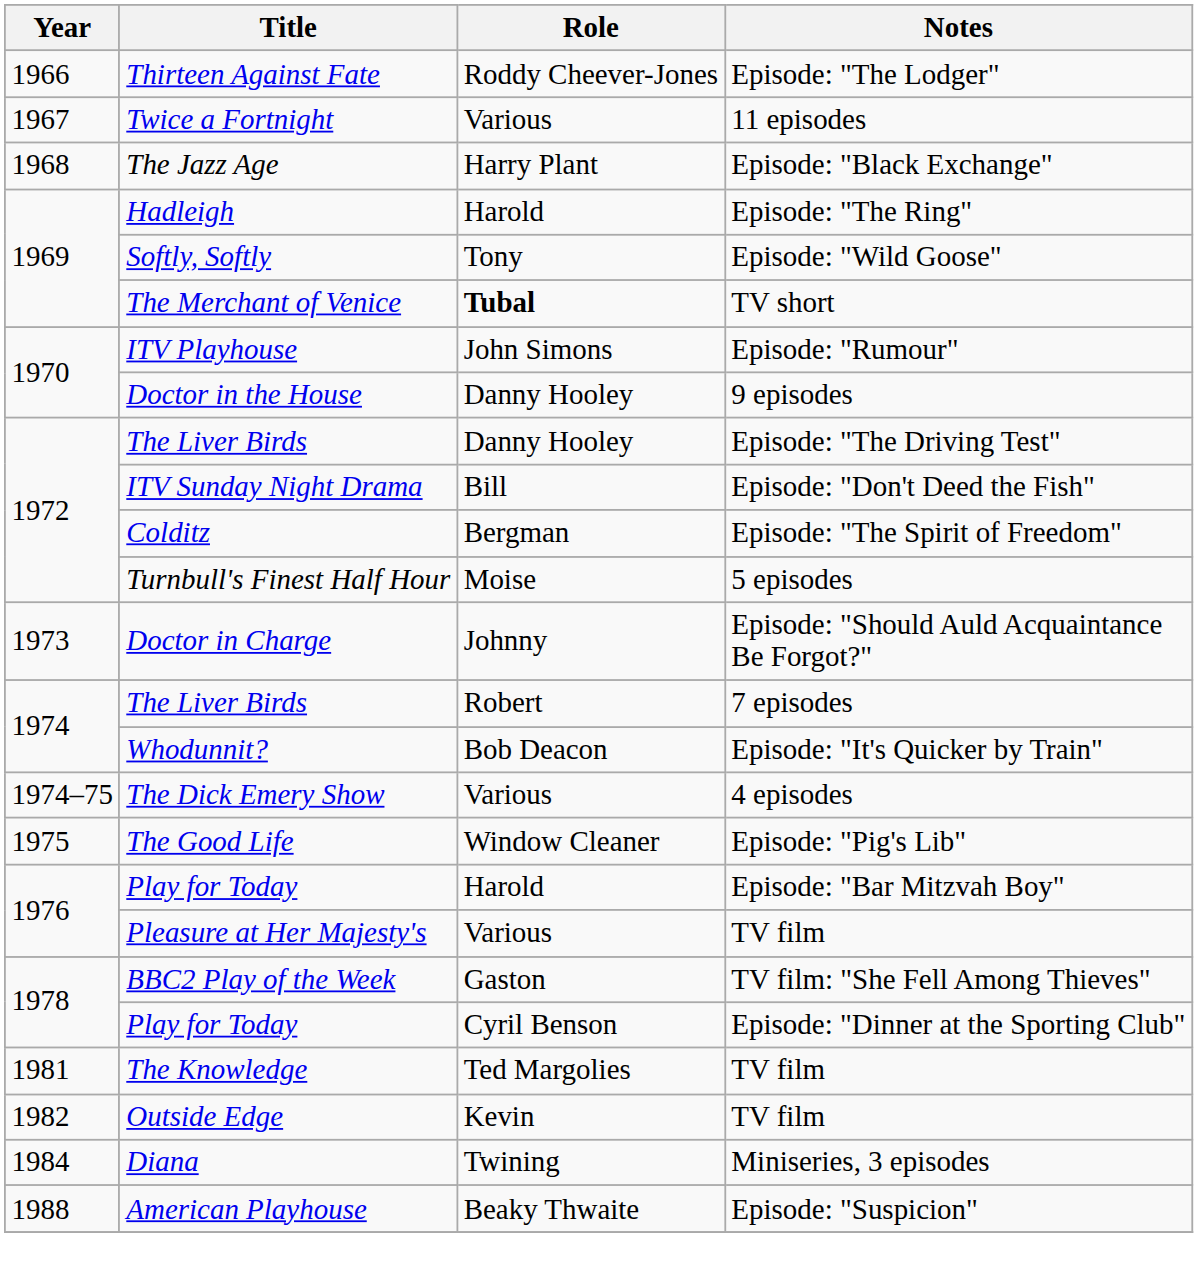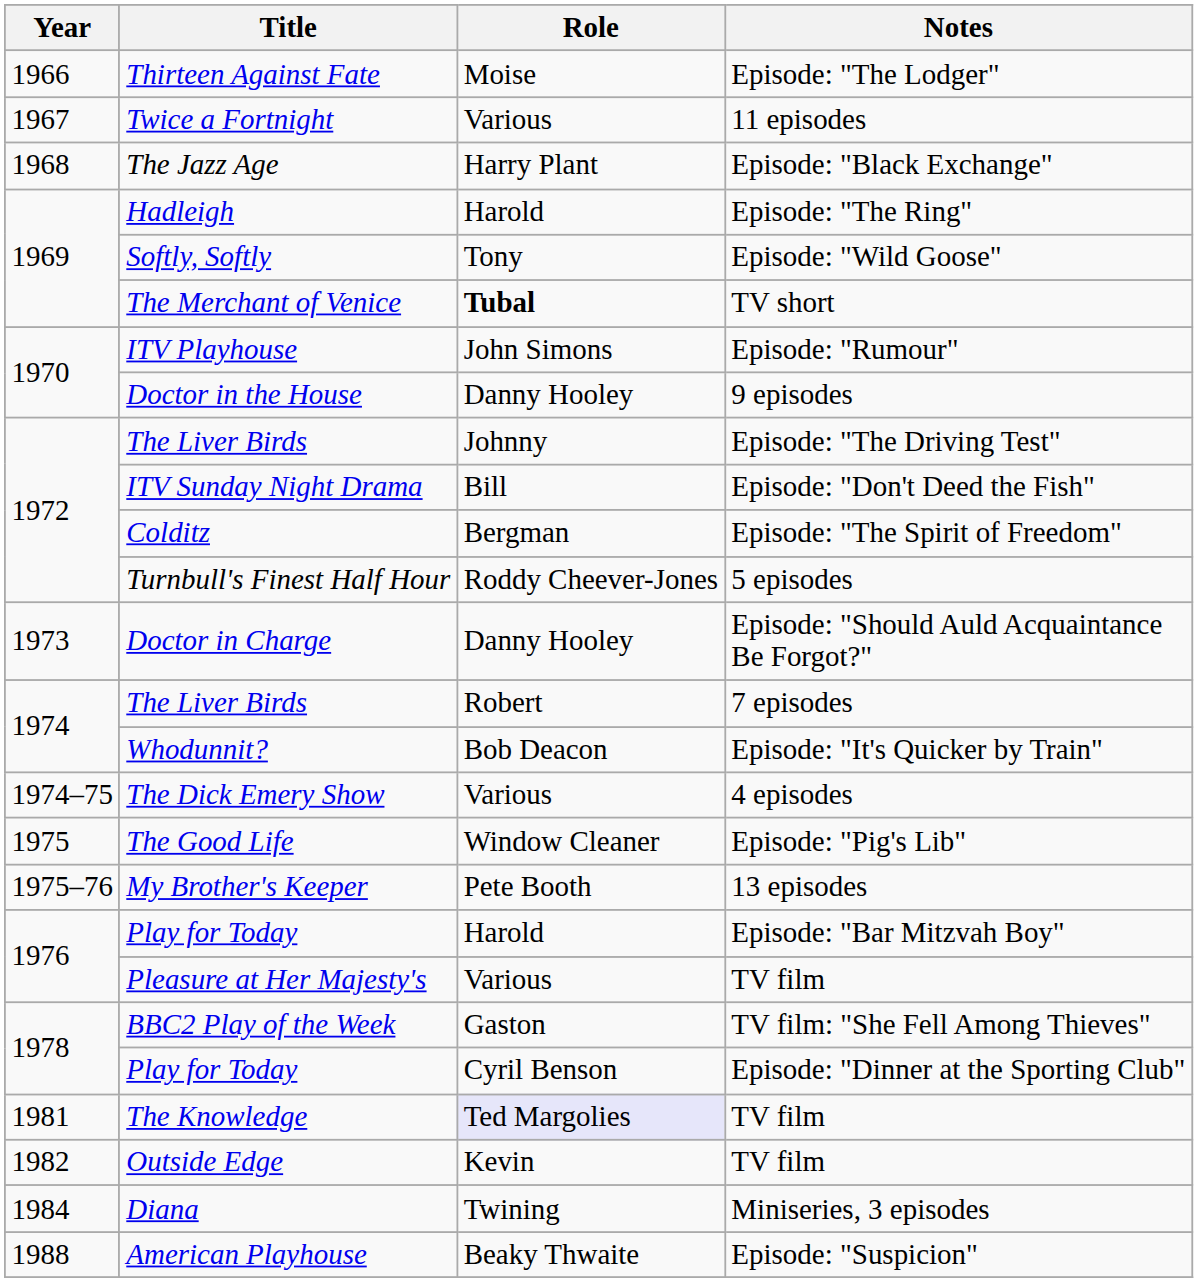Thirteen Against Fate | Role: Roddy Cheever-Jones -> Moise
The Liver Birds / Episode: "The Driving Test" | Role: Danny Hooley -> Johnny
Turnbull's Finest Half Hour | Role: Moise -> Roddy Cheever-Jones
Doctor in Charge | Role: Johnny -> Danny Hooley
+ row: 1975–76 | My Brother's Keeper | Pete Booth | 13 episodes
The Knowledge | Role: no background -> lavender background
